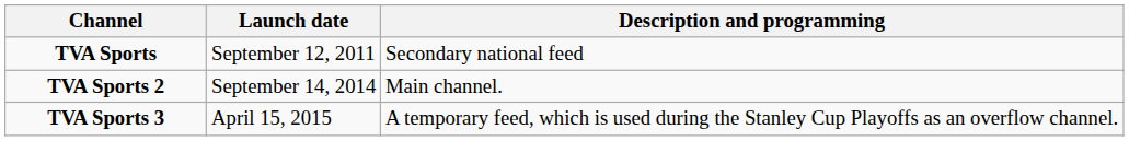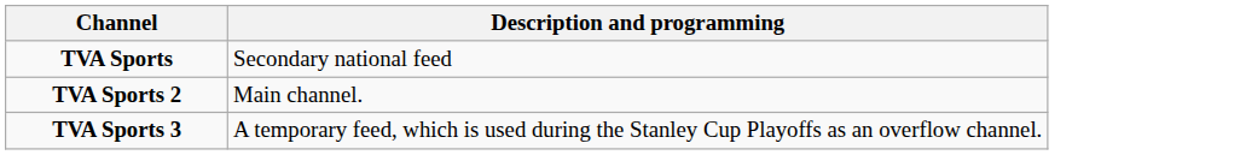- column: Launch date | September 12, 2011 | September 14, 2014 | April 15, 2015
